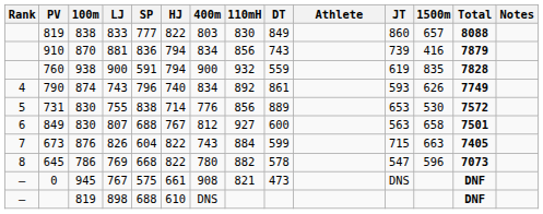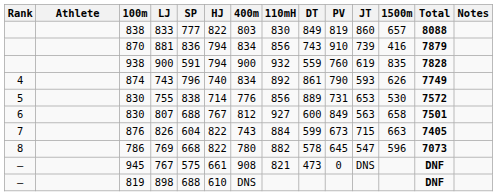columns swapped: Athlete <-> PV
